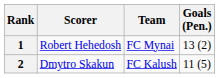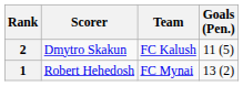rows swapped: 1 <-> 2
